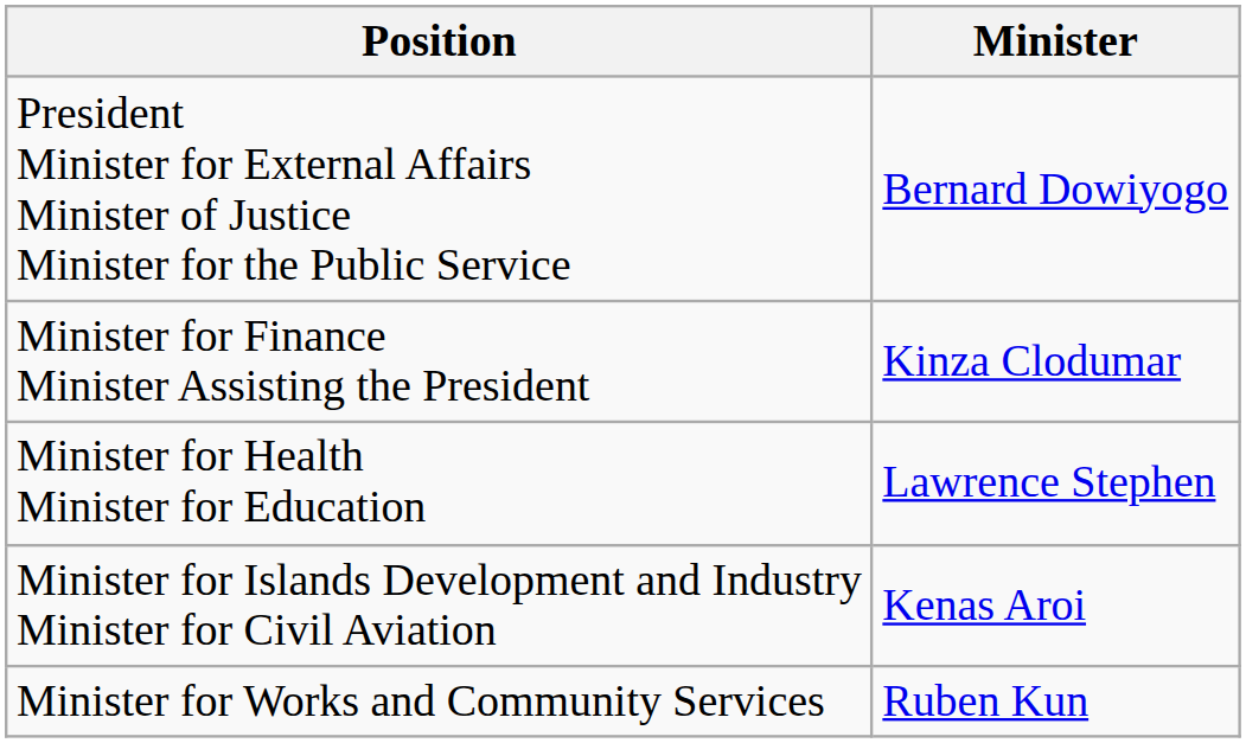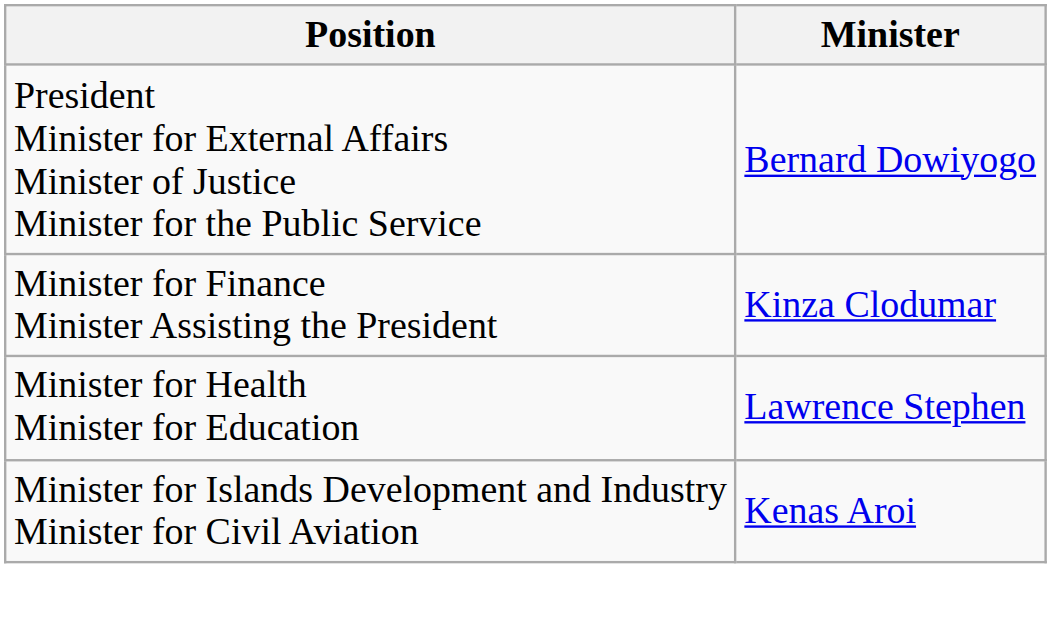- row: Minister for Works and Community Services | Ruben Kun
